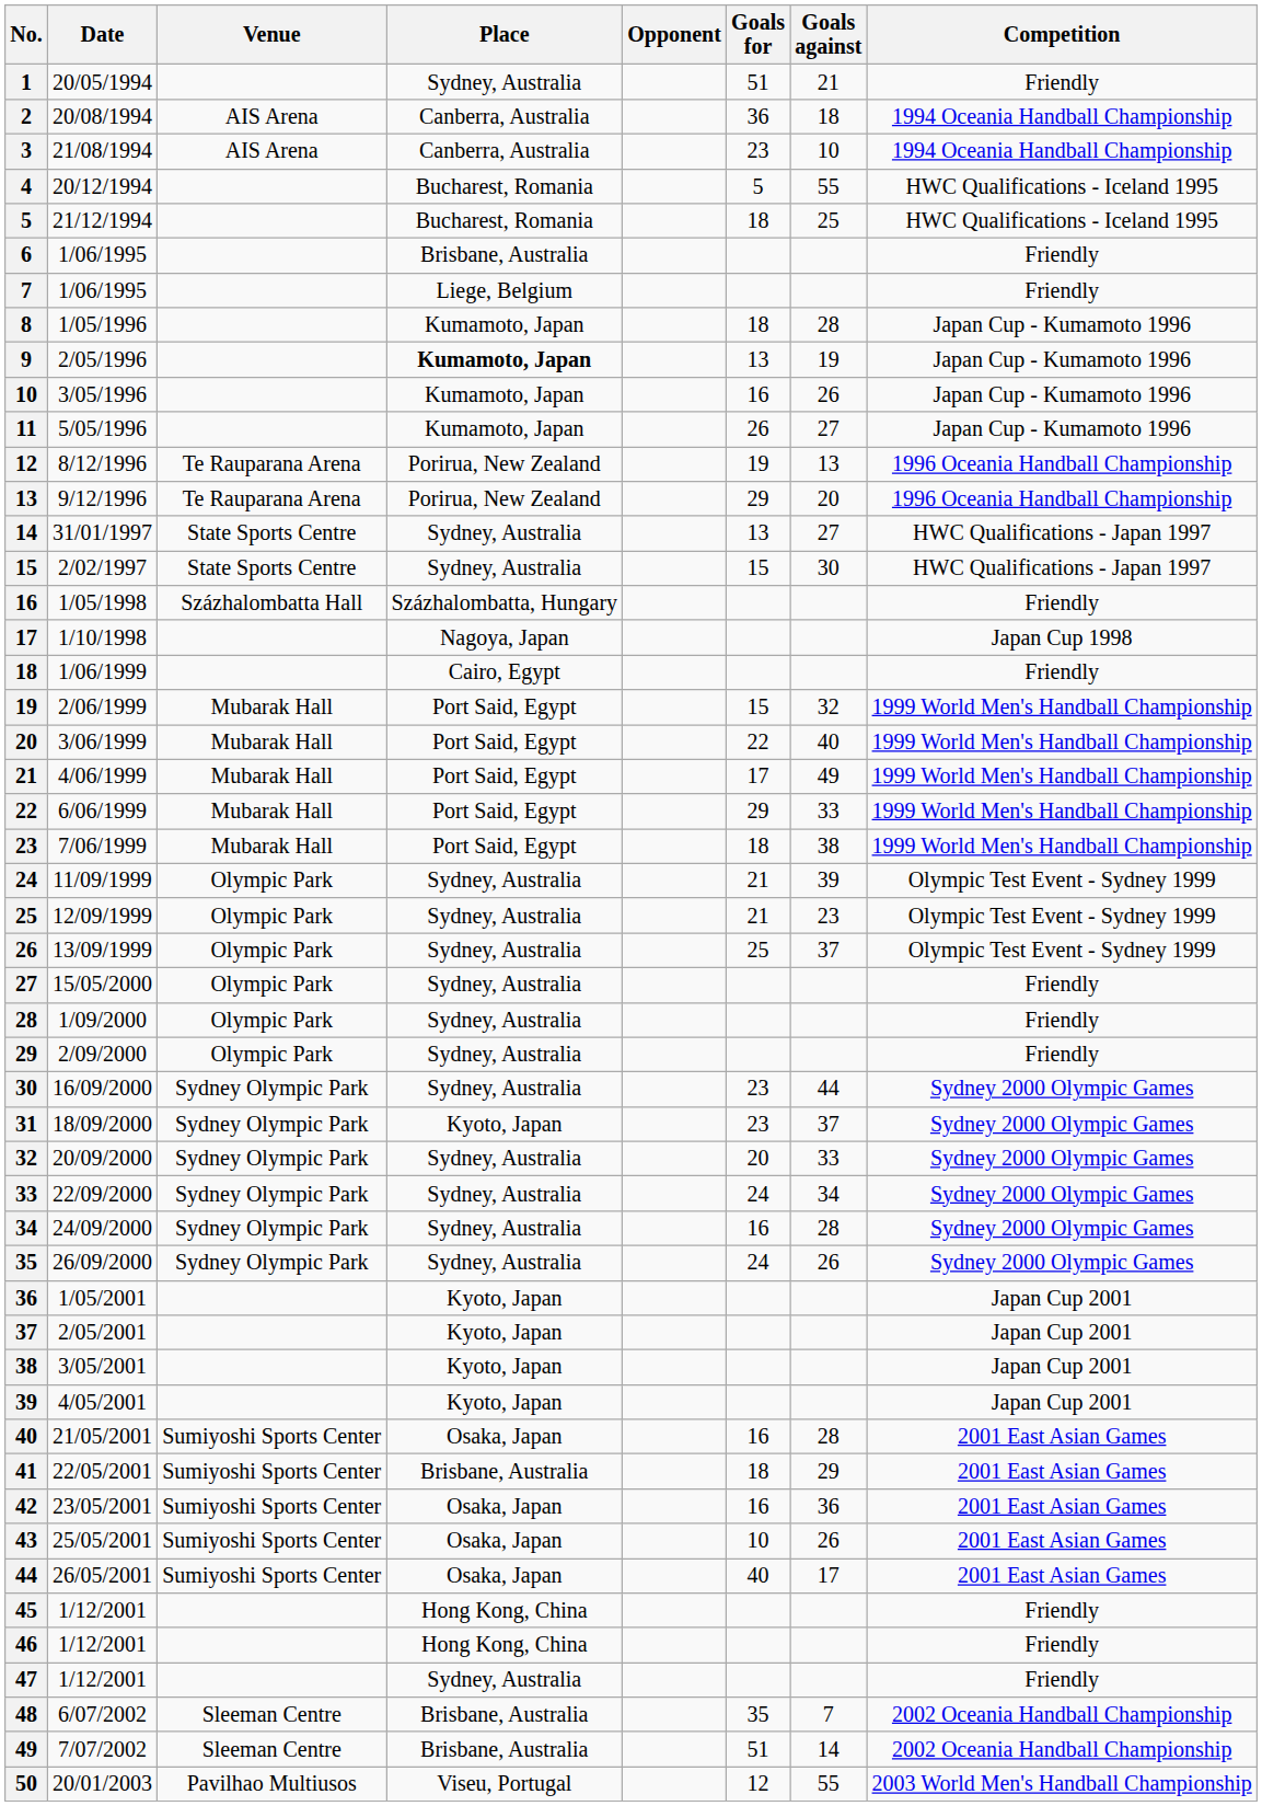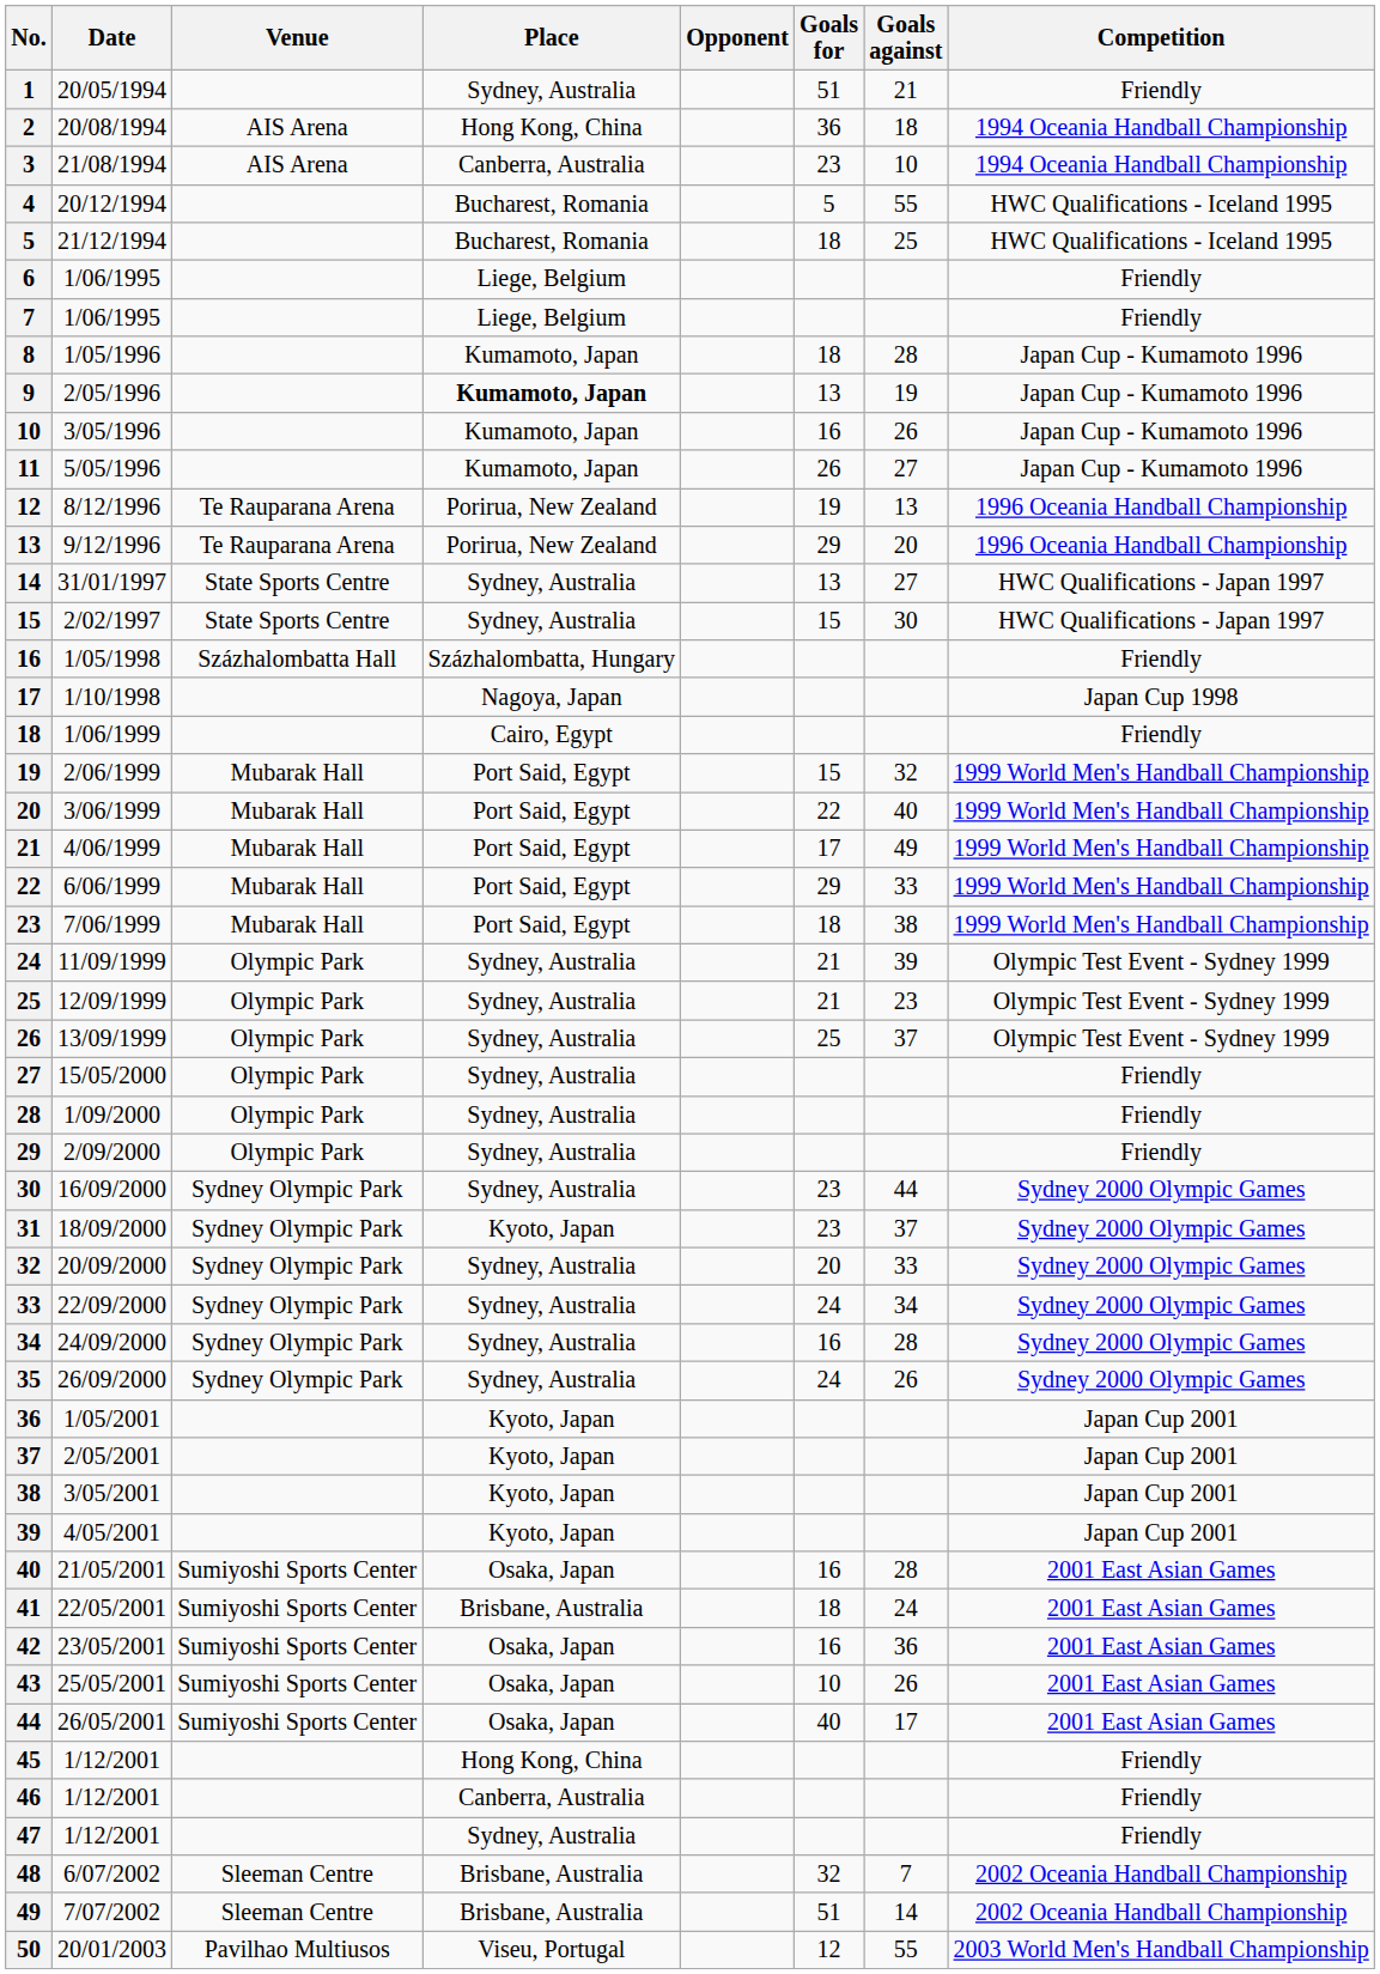2 | Place: Canberra, Australia -> Hong Kong, China
6 | Place: Brisbane, Australia -> Liege, Belgium
41 | Goals against: 29 -> 24
46 | Place: Hong Kong, China -> Canberra, Australia
48 | Goals for: 35 -> 32
